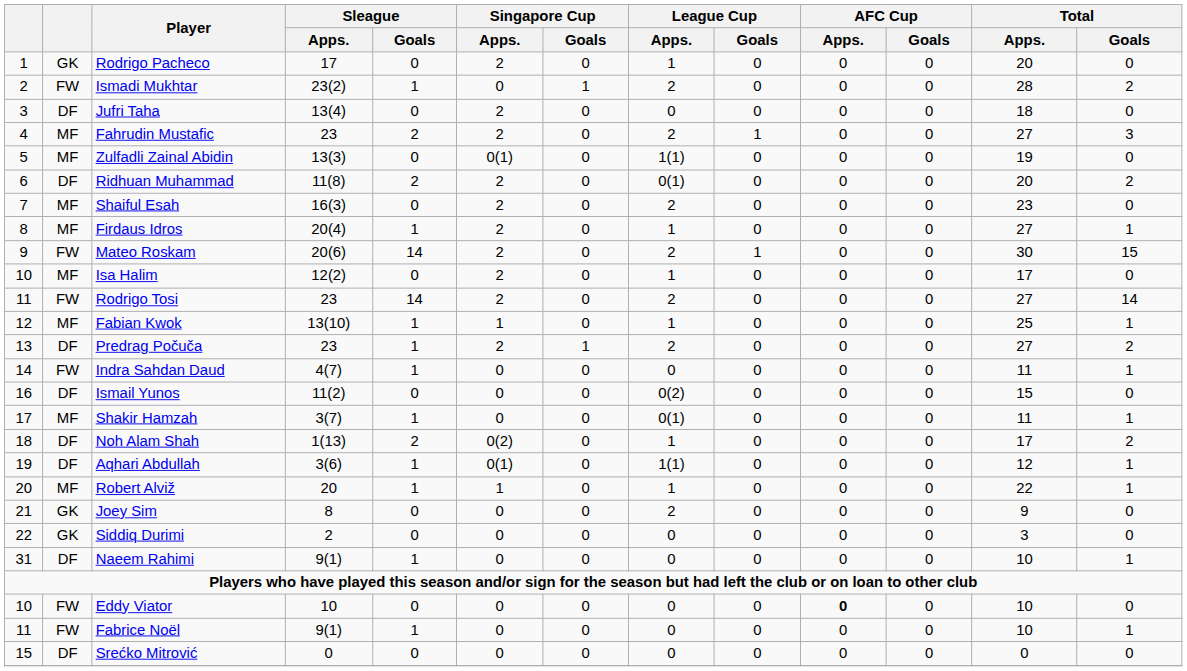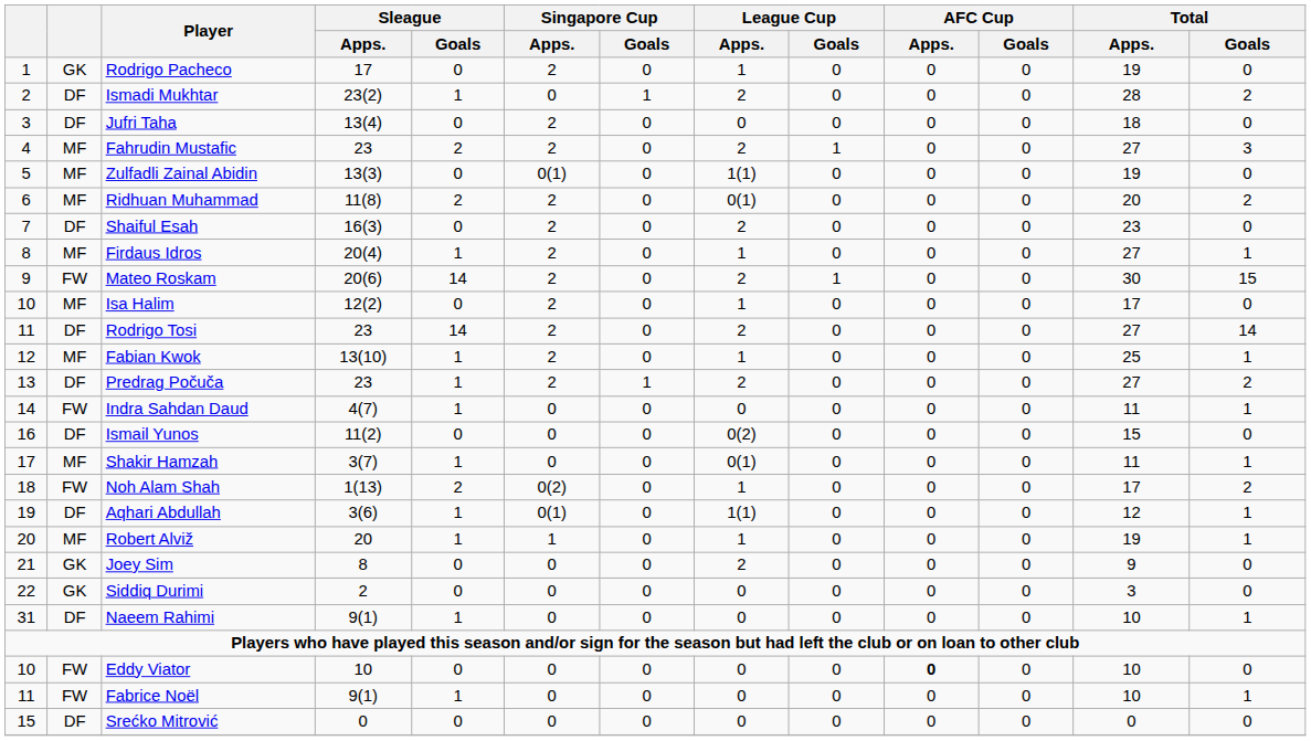Rodrigo Pacheco | Total / Apps.: 20 -> 19
Ismadi Mukhtar | column 2: FW -> DF
Ridhuan Muhammad | column 2: DF -> MF
Shaiful Esah | column 2: MF -> DF
Rodrigo Tosi | column 2: FW -> DF
Fabian Kwok | Singapore Cup / Apps.: 1 -> 2
Noh Alam Shah | column 2: DF -> FW
Robert Alviž | Total / Apps.: 22 -> 19
